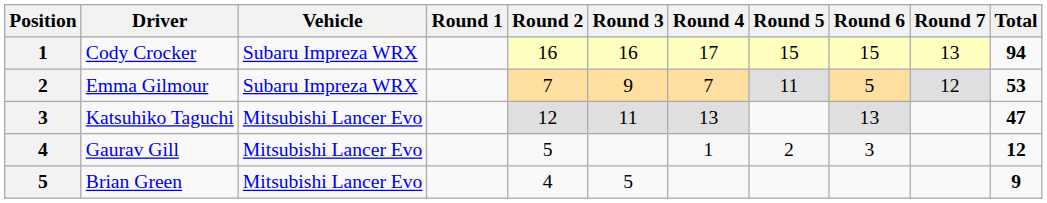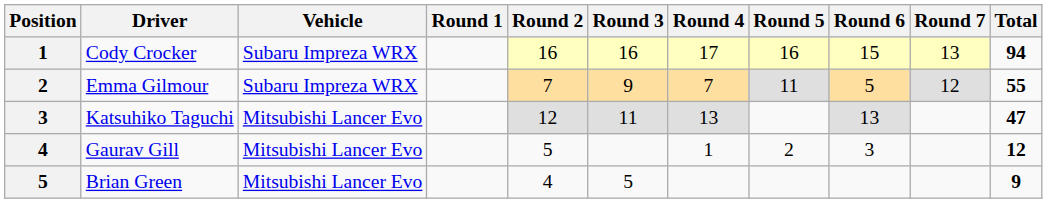Cody Crocker | Round 5: 15 -> 16
Emma Gilmour | Total: 53 -> 55
